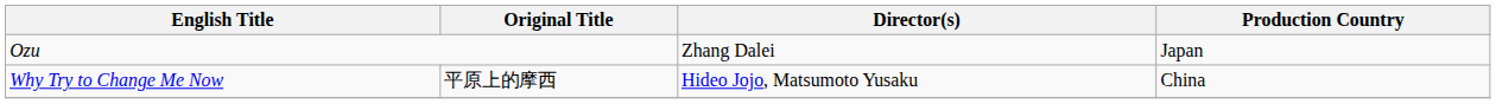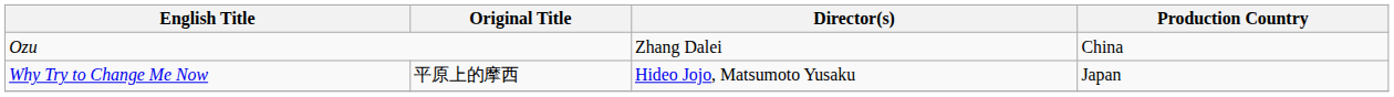Ozu | Production Country: Japan -> China
Why Try to Change Me Now | Production Country: China -> Japan
